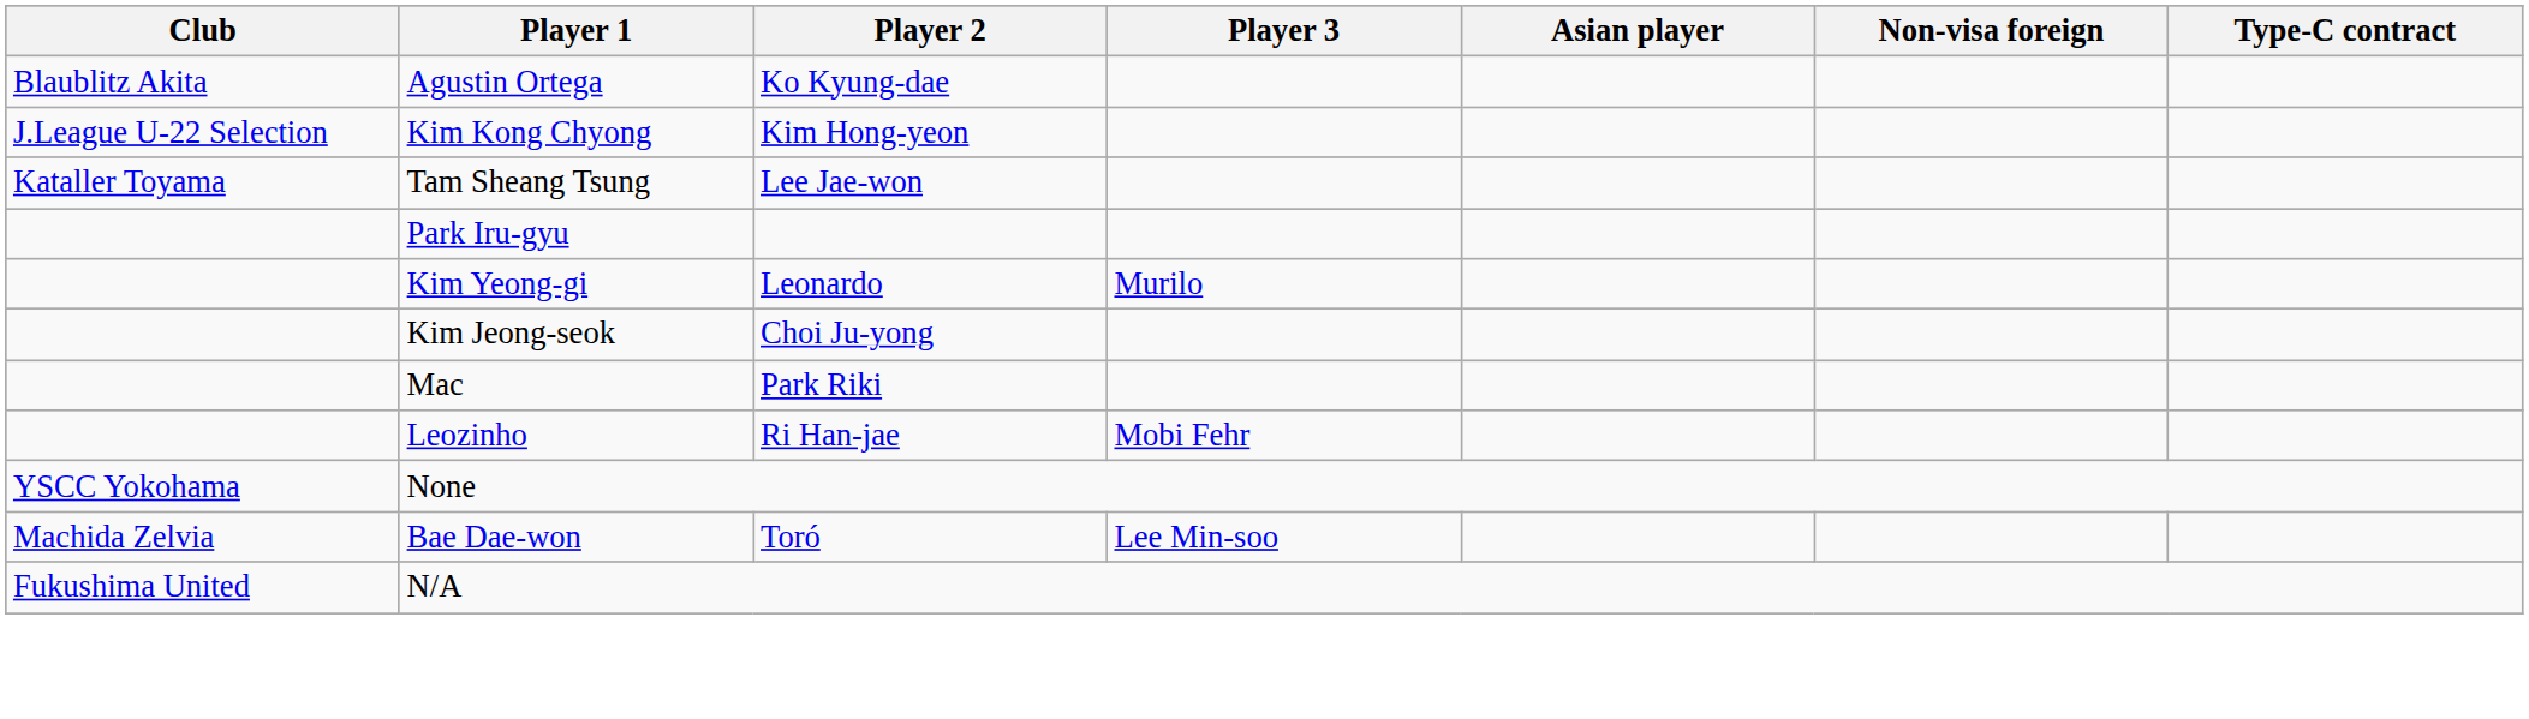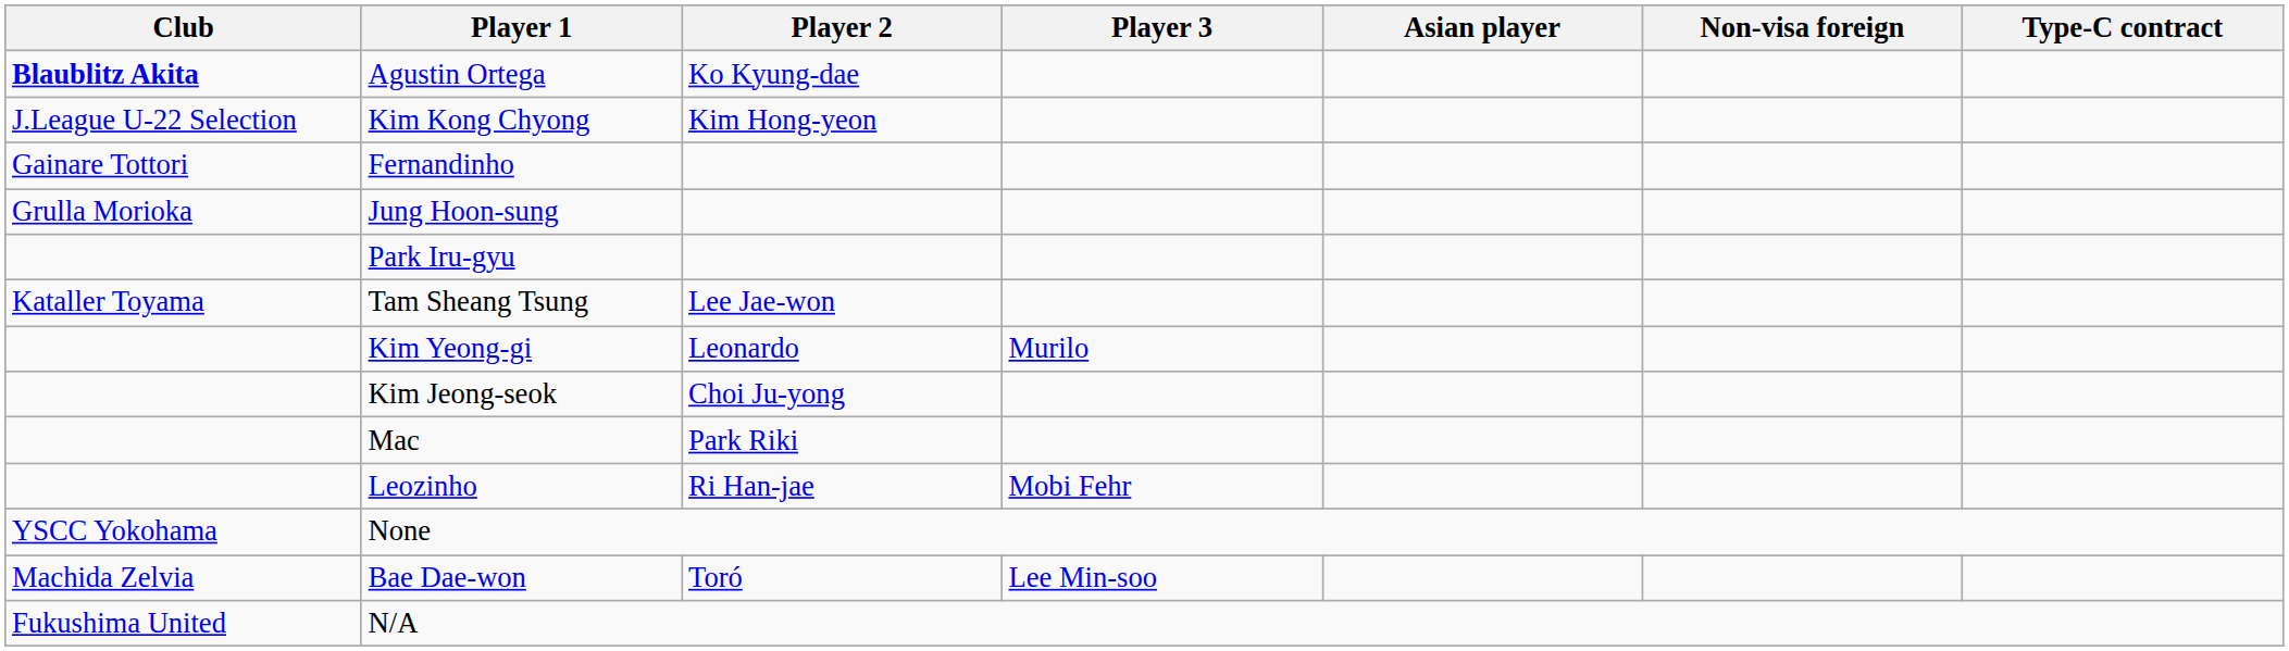Agustin Ortega | Club: normal -> bold
+ row: Gainare Tottori | Fernandinho
+ row: Grulla Morioka | Jung Hoon-sung
rows swapped: Tam Sheang Tsung <-> Park Iru-gyu
